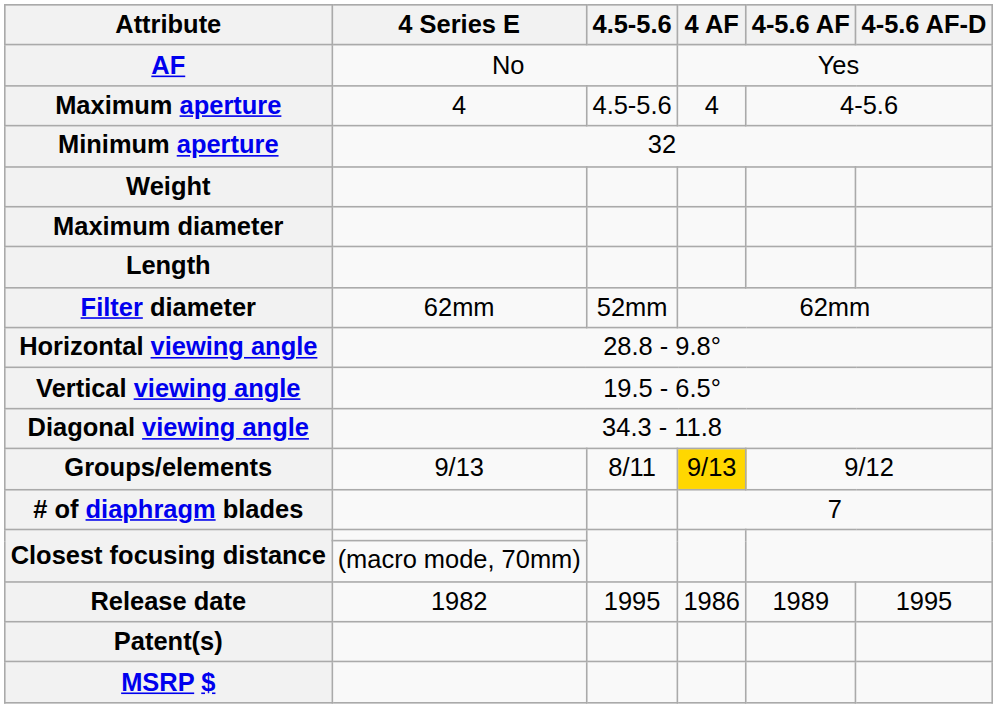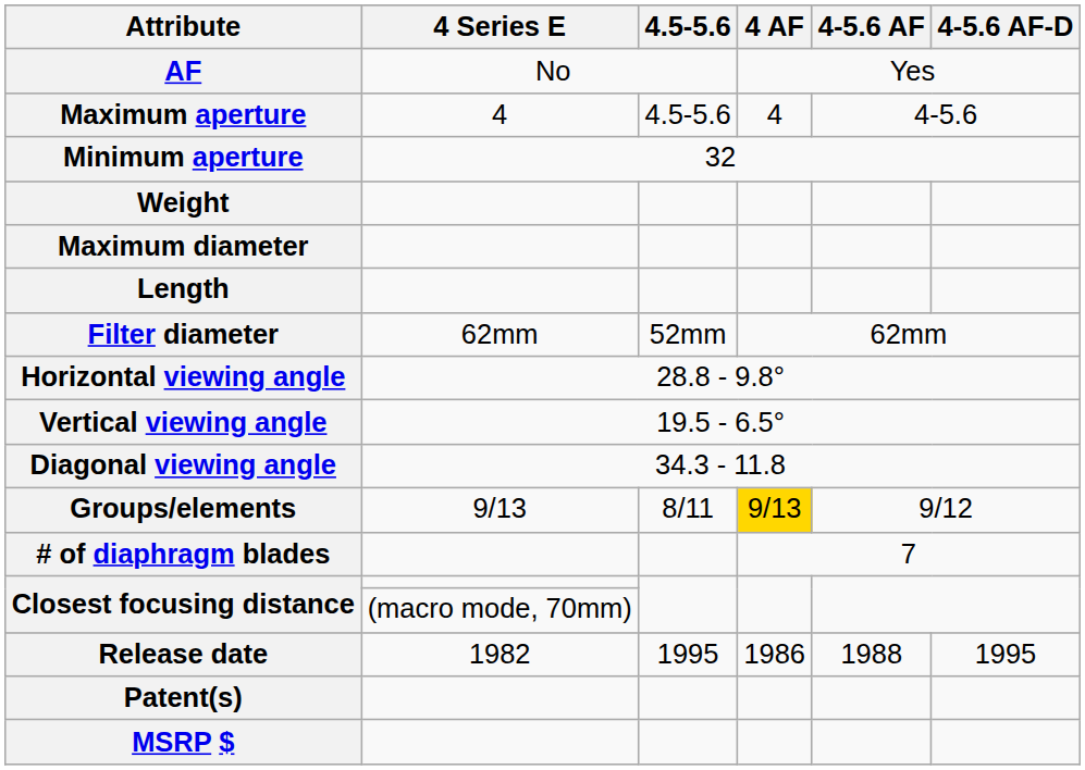Release date | 4-5.6 AF: 1989 -> 1988
